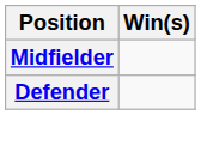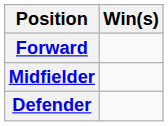+ row: Forward
